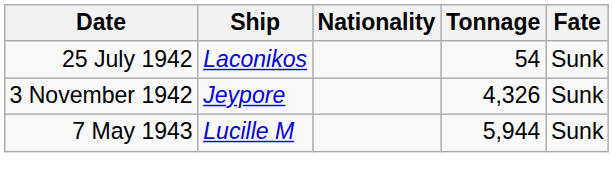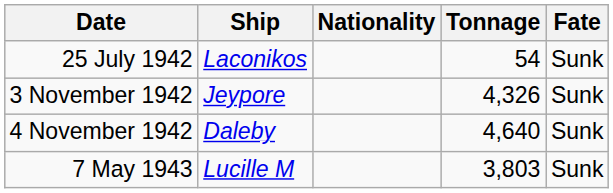+ row: 4 November 1942 | Daleby | 4,640 | Sunk
7 May 1943 | Tonnage: 5,944 -> 3,803
